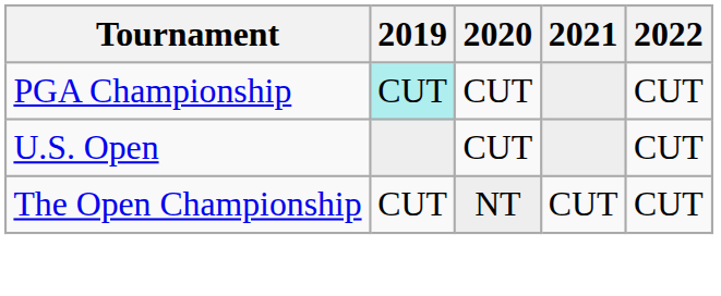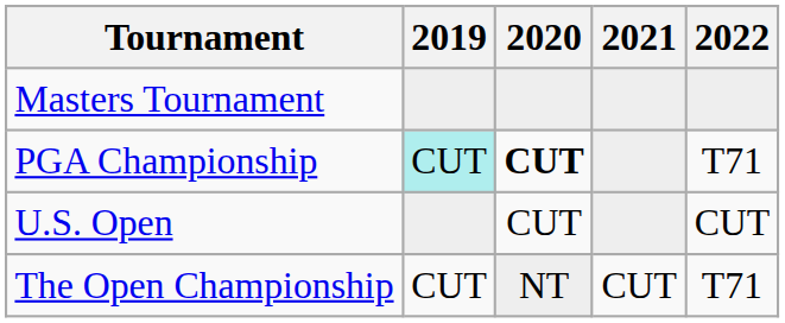+ row: Masters Tournament
PGA Championship | 2020: normal -> bold
PGA Championship | 2022: CUT -> T71
The Open Championship | 2022: CUT -> T71
